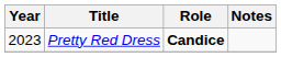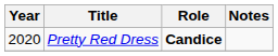Pretty Red Dress | Year: 2023 -> 2020
